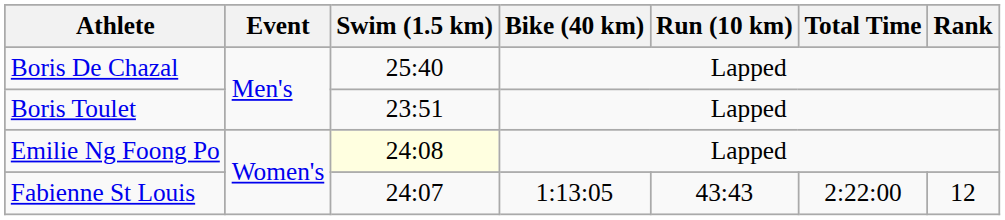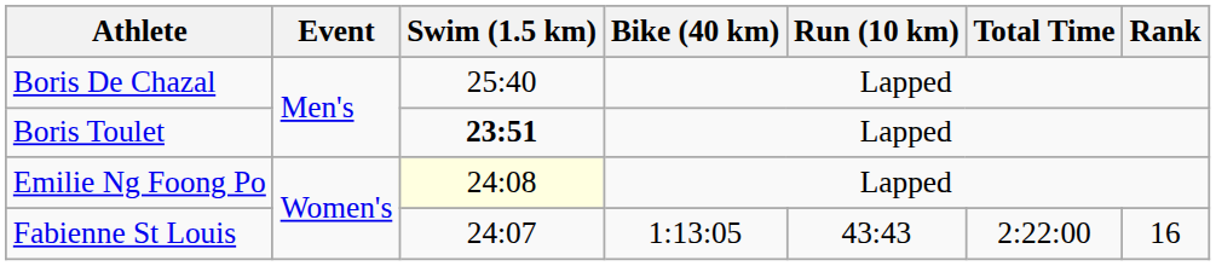Boris Toulet | Swim (1.5 km): normal -> bold
Fabienne St Louis | Rank: 12 -> 16
